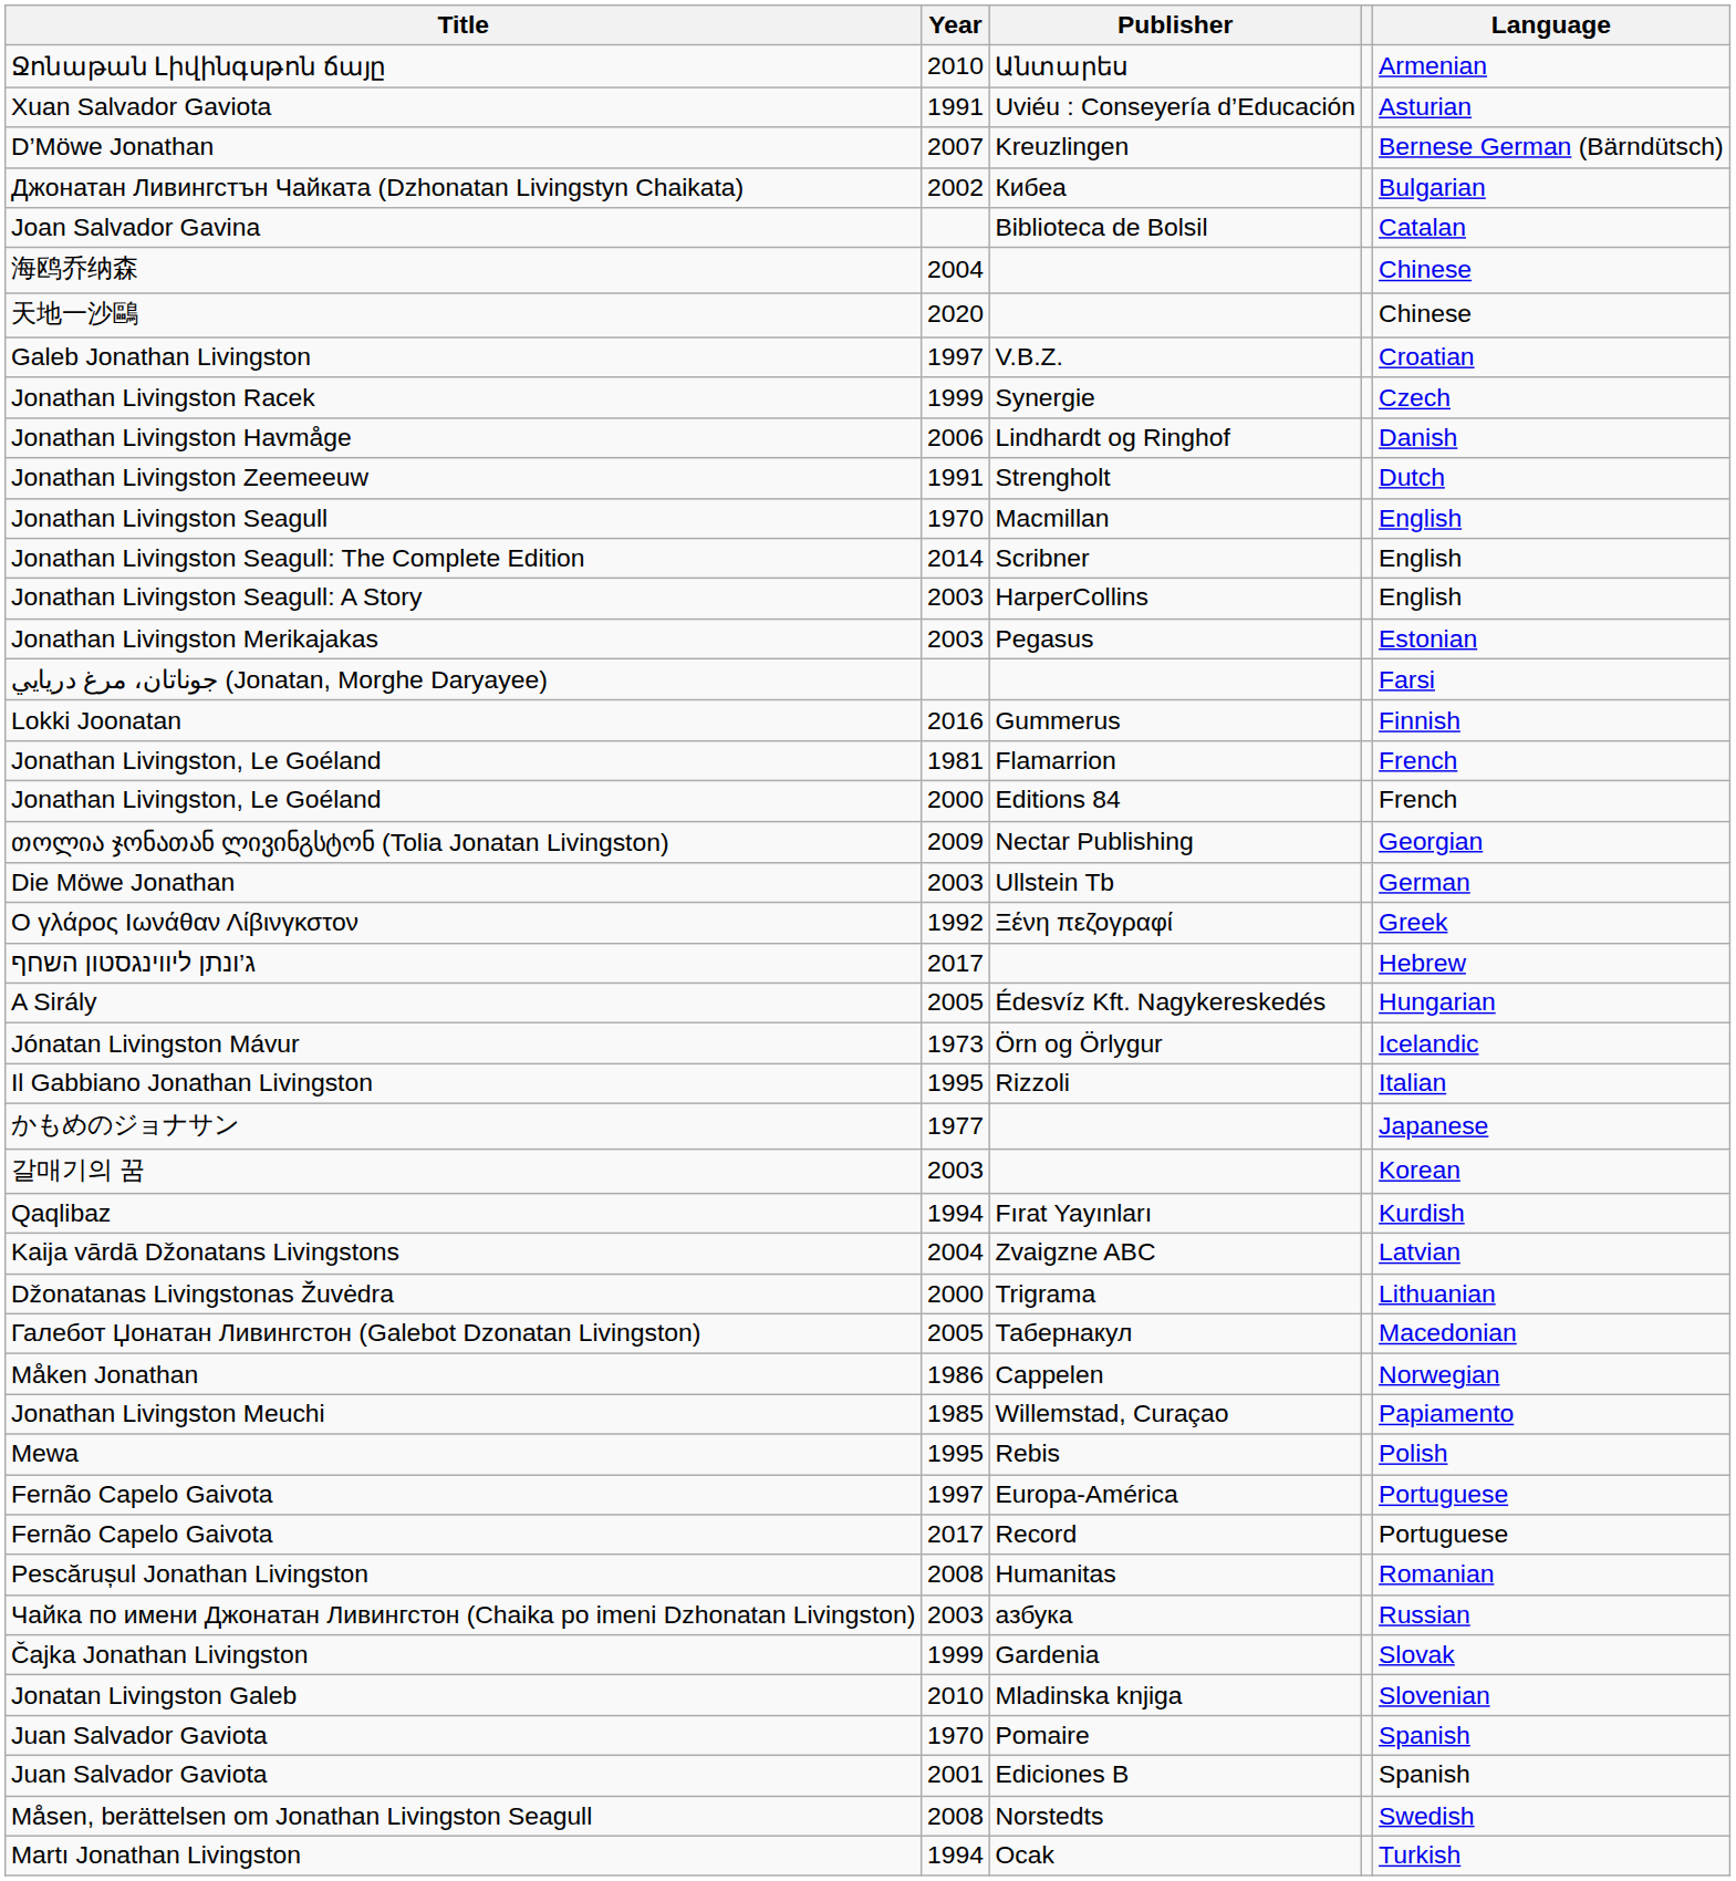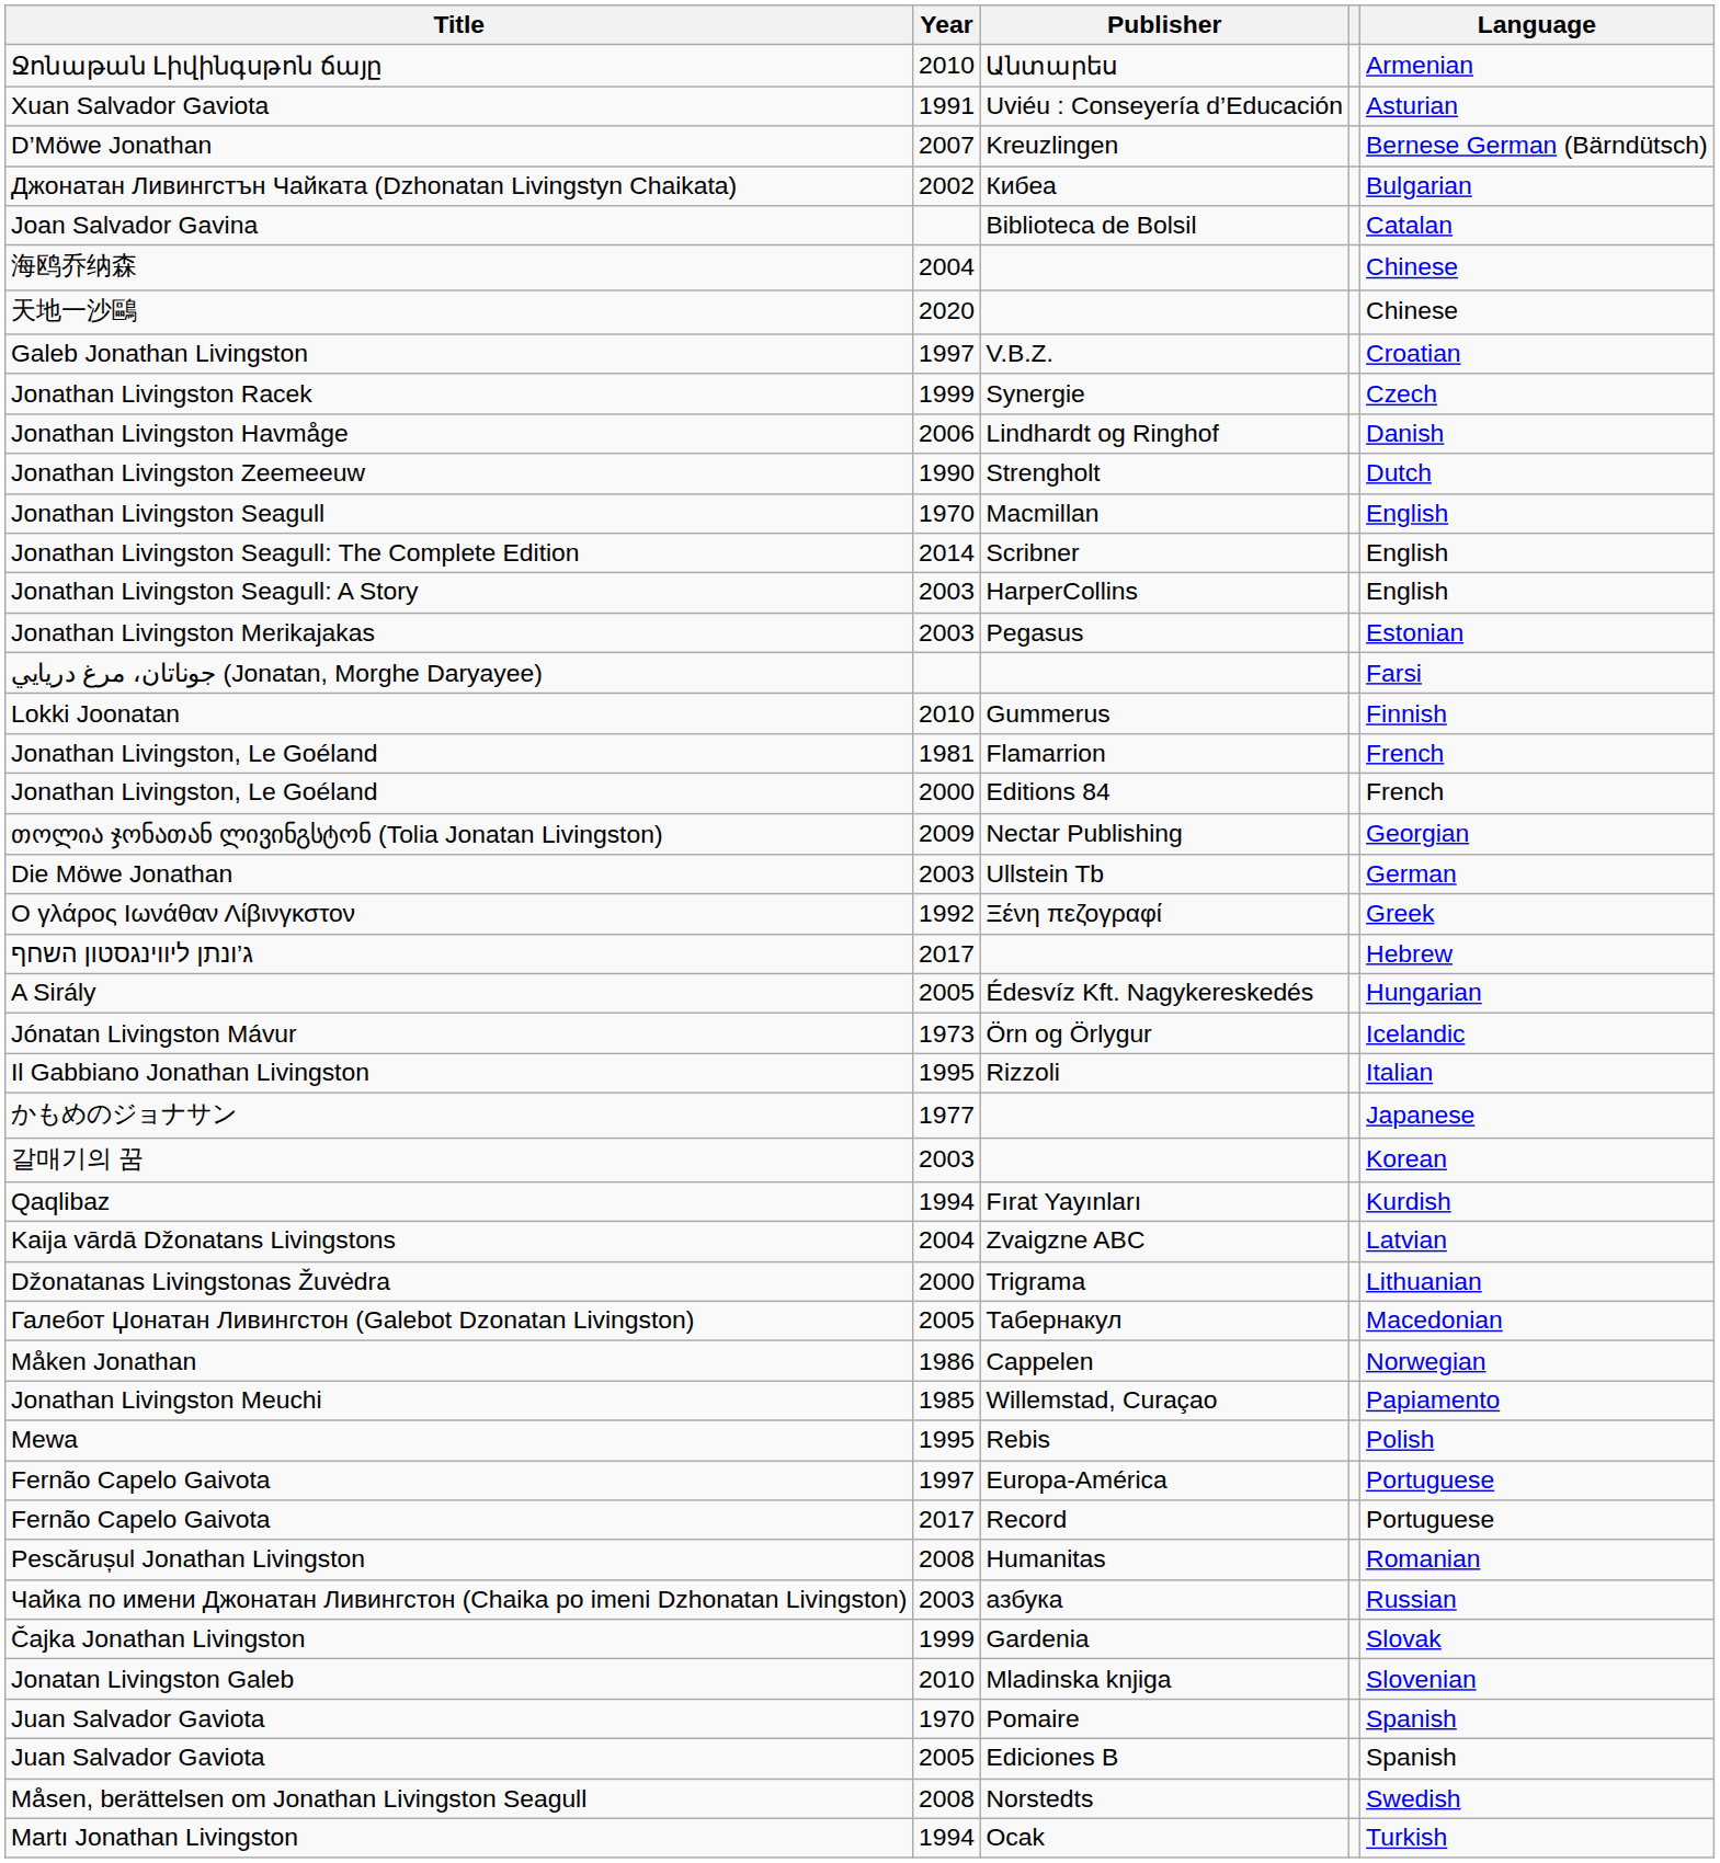Jonathan Livingston Zeemeeuw | Year: 1991 -> 1990
Lokki Joonatan | Year: 2016 -> 2010
Juan Salvador Gaviota / Ediciones B | Year: 2001 -> 2005
